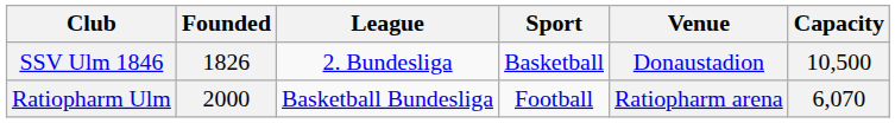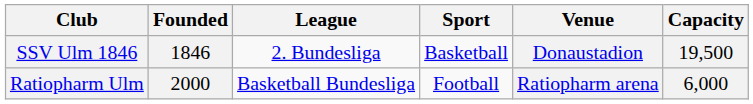SSV Ulm 1846 | Founded: 1826 -> 1846
SSV Ulm 1846 | Capacity: 10,500 -> 19,500
Ratiopharm Ulm | Capacity: 6,070 -> 6,000
